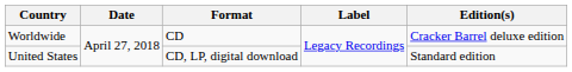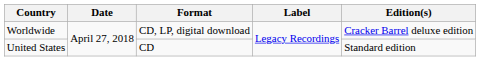Worldwide | Format: CD -> CD, LP, digital download
United States | Format: CD, LP, digital download -> CD
